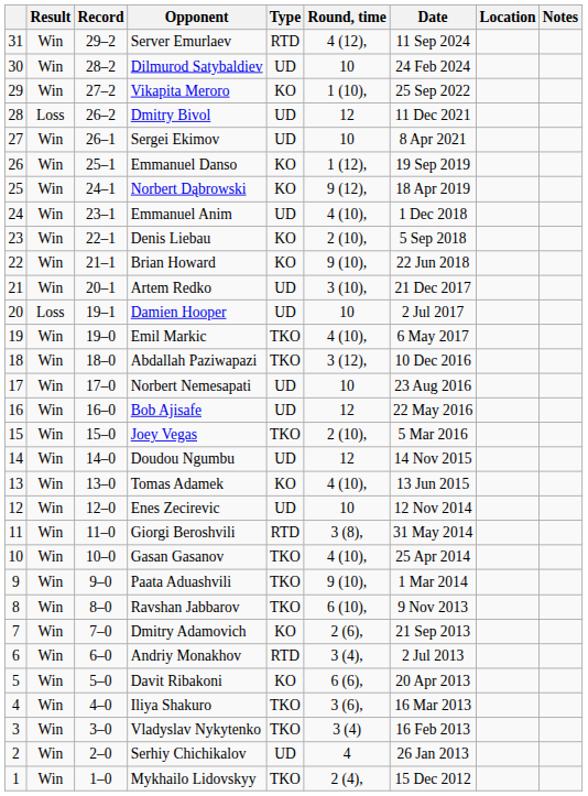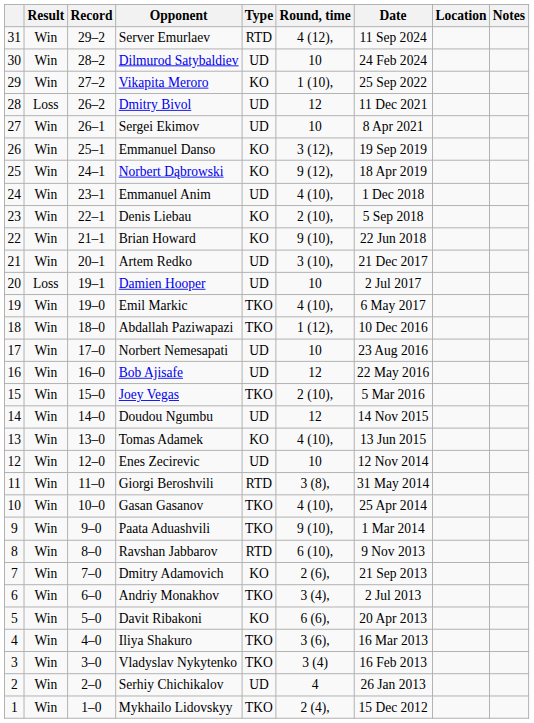Emmanuel Danso | Round, time: 1 (12), -> 3 (12),
Abdallah Paziwapazi | Round, time: 3 (12), -> 1 (12),
Ravshan Jabbarov | Type: TKO -> RTD
Andriy Monakhov | Type: RTD -> TKO
